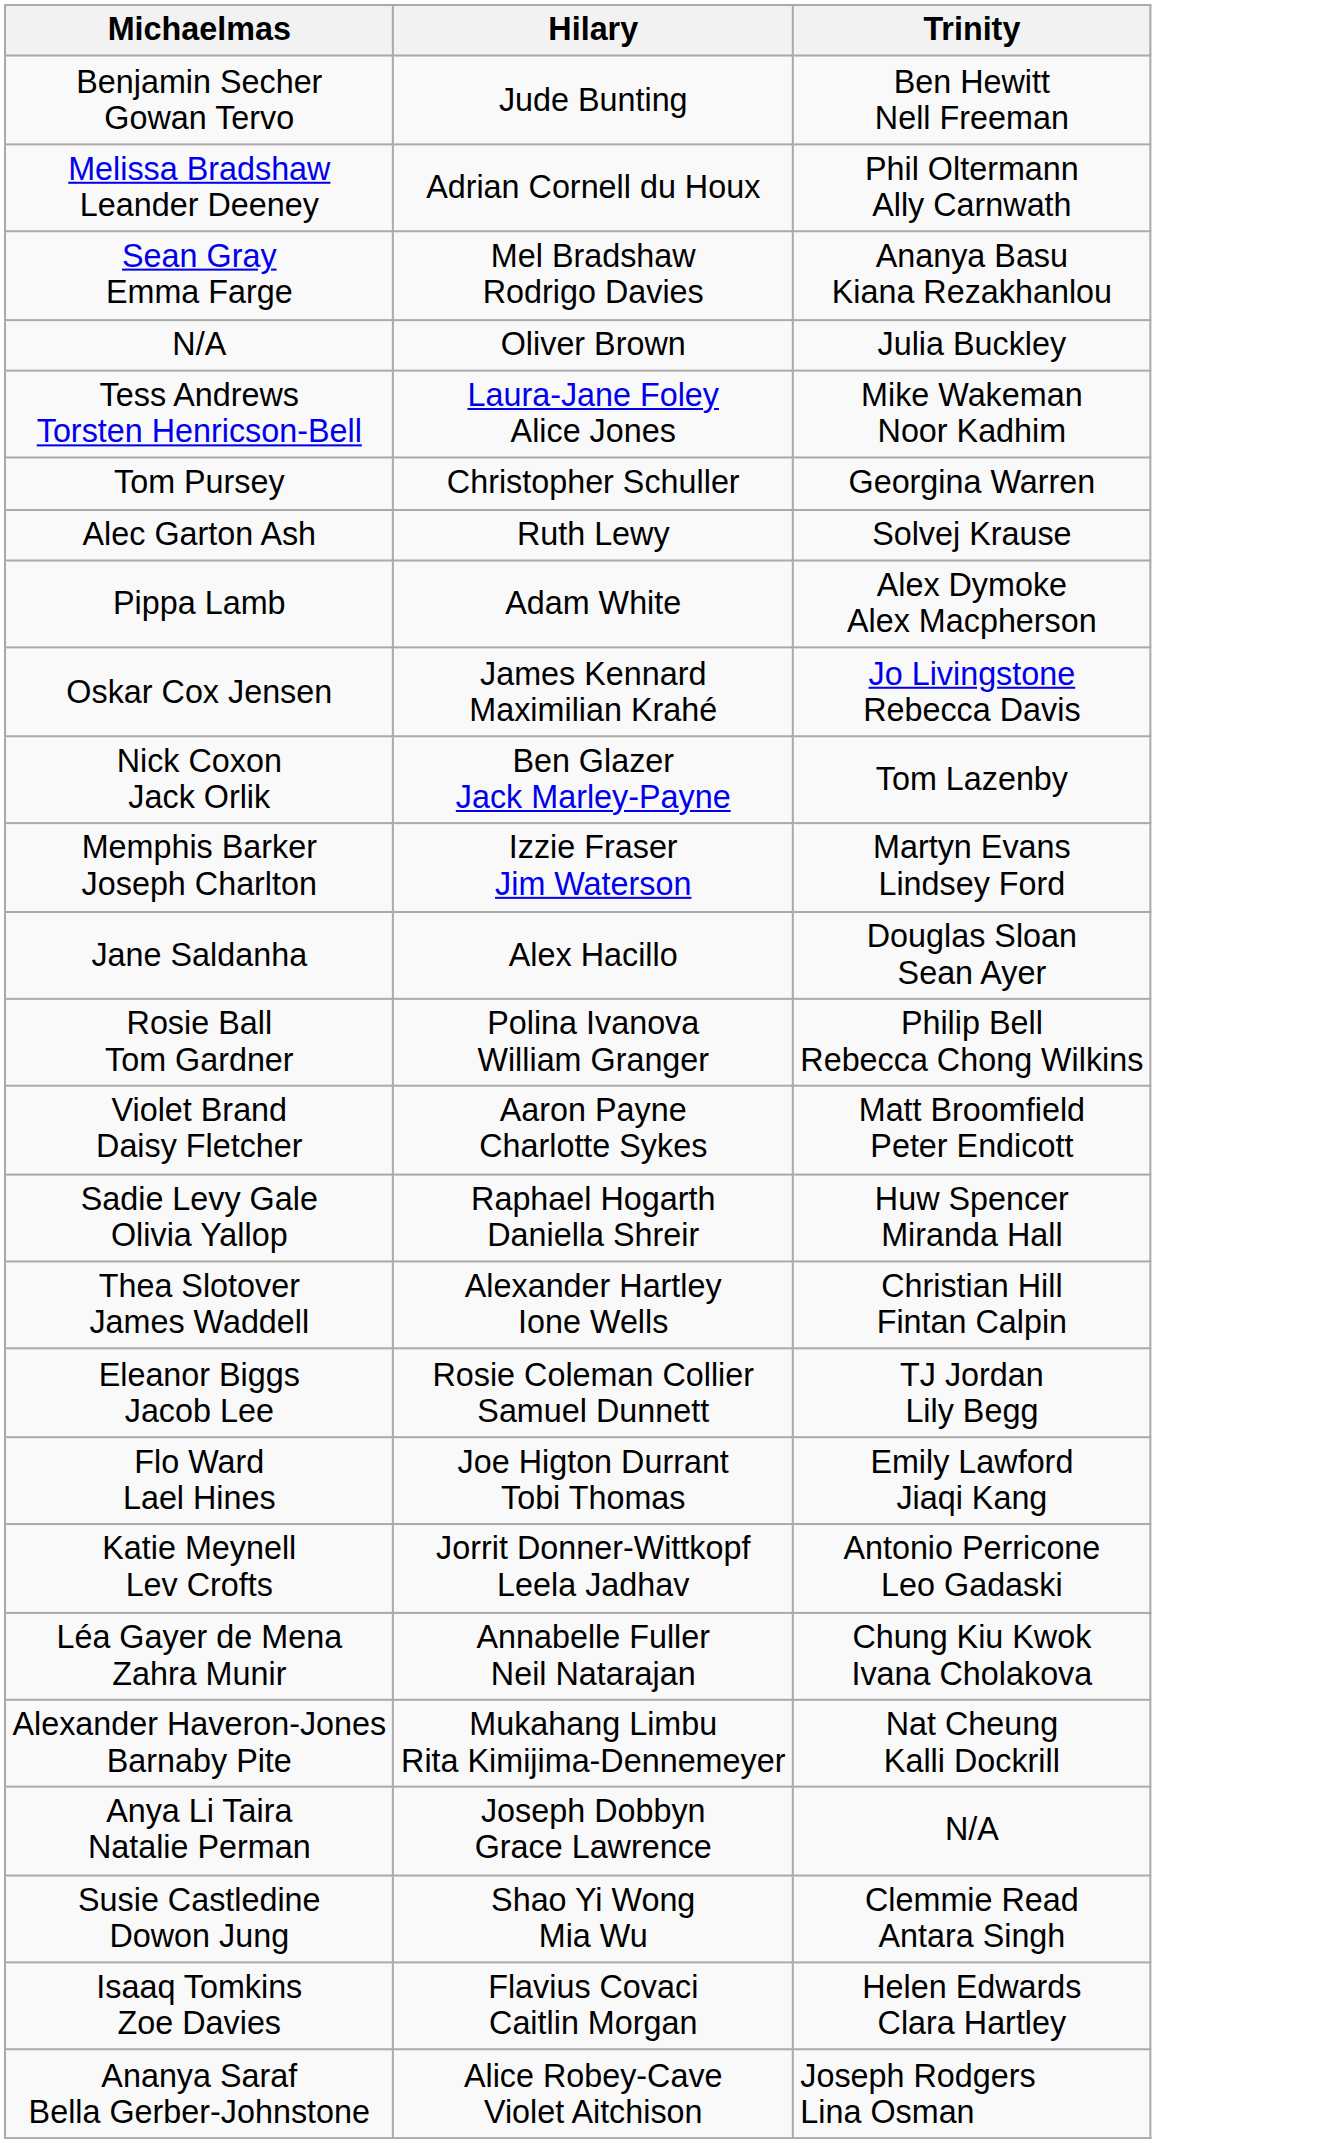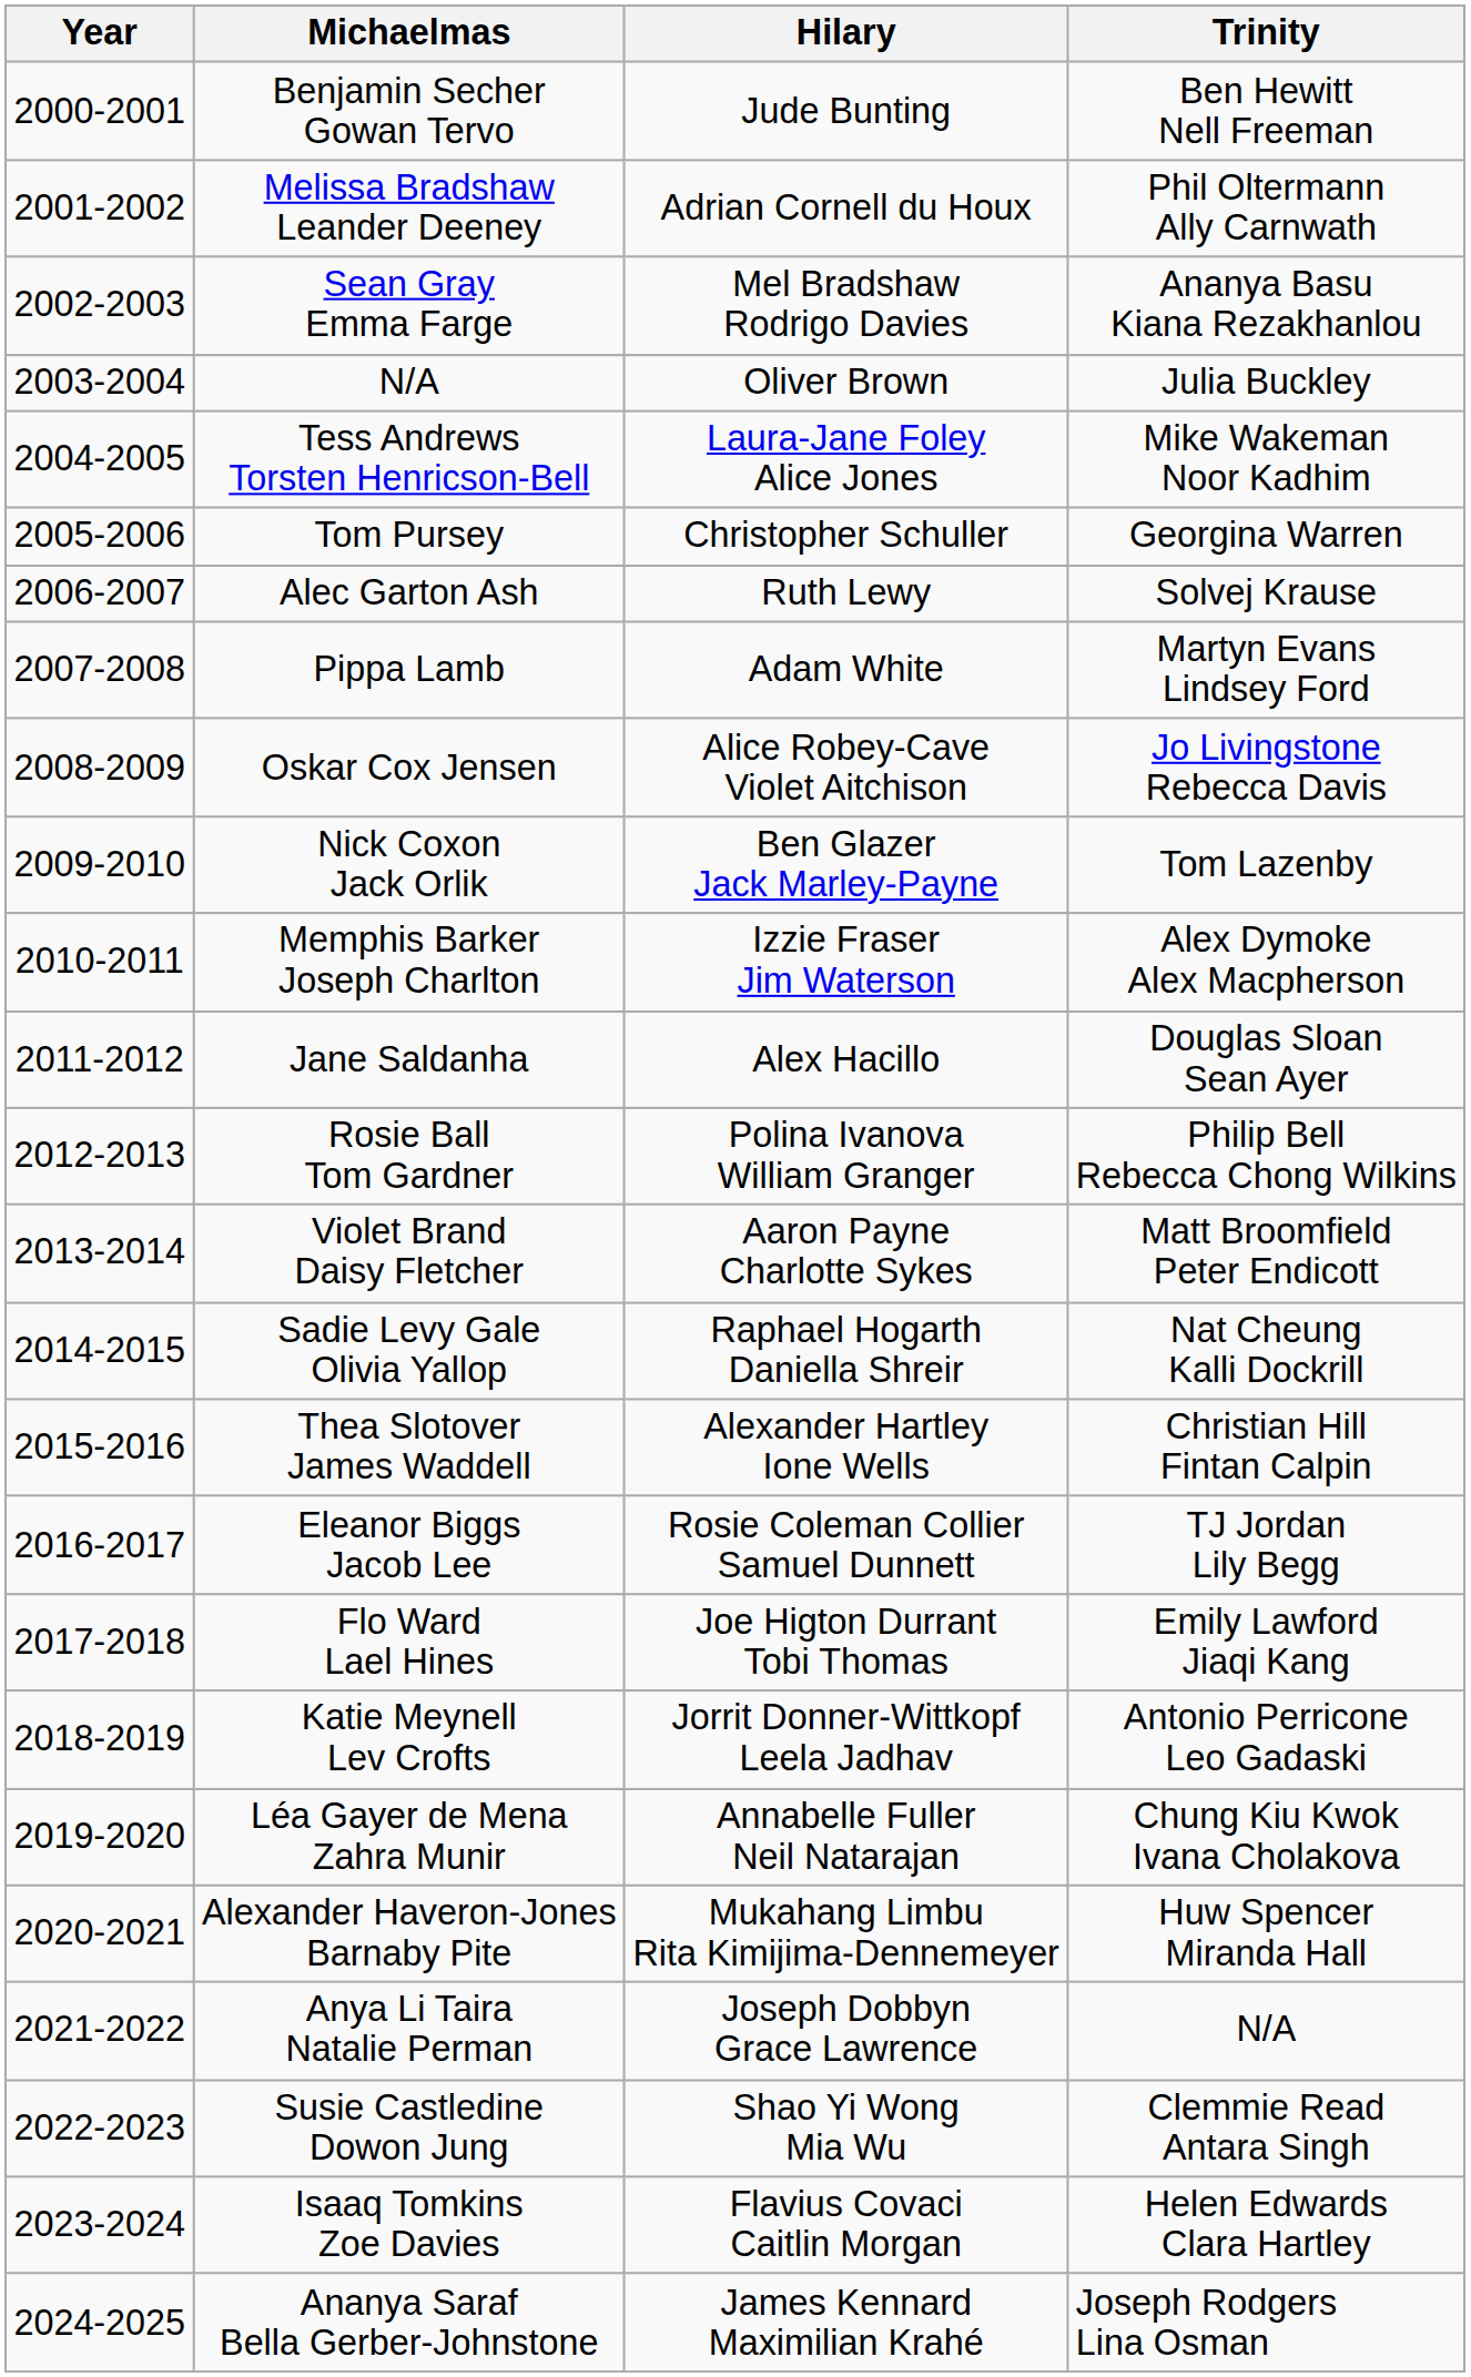+ column: Year | 2000-2001 | 2001-2002 | 2002-2003 | 2003-2004 | 2004-2005 | 2005-2006 | 2006-2007 | 2007-2008 | 2008-2009 | 2009-2010 | 2010-2011 | 2011-2012 | 2012-2013 | 2013-2014 | 2014-2015 | 2015-2016 | 2016-2017 | 2017-2018 | 2018-2019 | 2019-2020 | 2020-2021 | 2021-2022 | 2022-2023 | 2023-2024 | 2024-2025
Pippa Lamb | Trinity: Alex Dymoke Alex Macpherson -> Martyn Evans Lindsey Ford
Oskar Cox Jensen | Hilary: James Kennard Maximilian Krahé -> Alice Robey-Cave Violet Aitchison
Memphis Barker Joseph Charlton | Trinity: Martyn Evans Lindsey Ford -> Alex Dymoke Alex Macpherson
Sadie Levy Gale Olivia Yallop | Trinity: Huw Spencer Miranda Hall -> Nat Cheung Kalli Dockrill
Alexander Haveron-Jones Barnaby Pite | Trinity: Nat Cheung Kalli Dockrill -> Huw Spencer Miranda Hall
Ananya Saraf Bella Gerber-Johnstone | Hilary: Alice Robey-Cave Violet Aitchison -> James Kennard Maximilian Krahé
